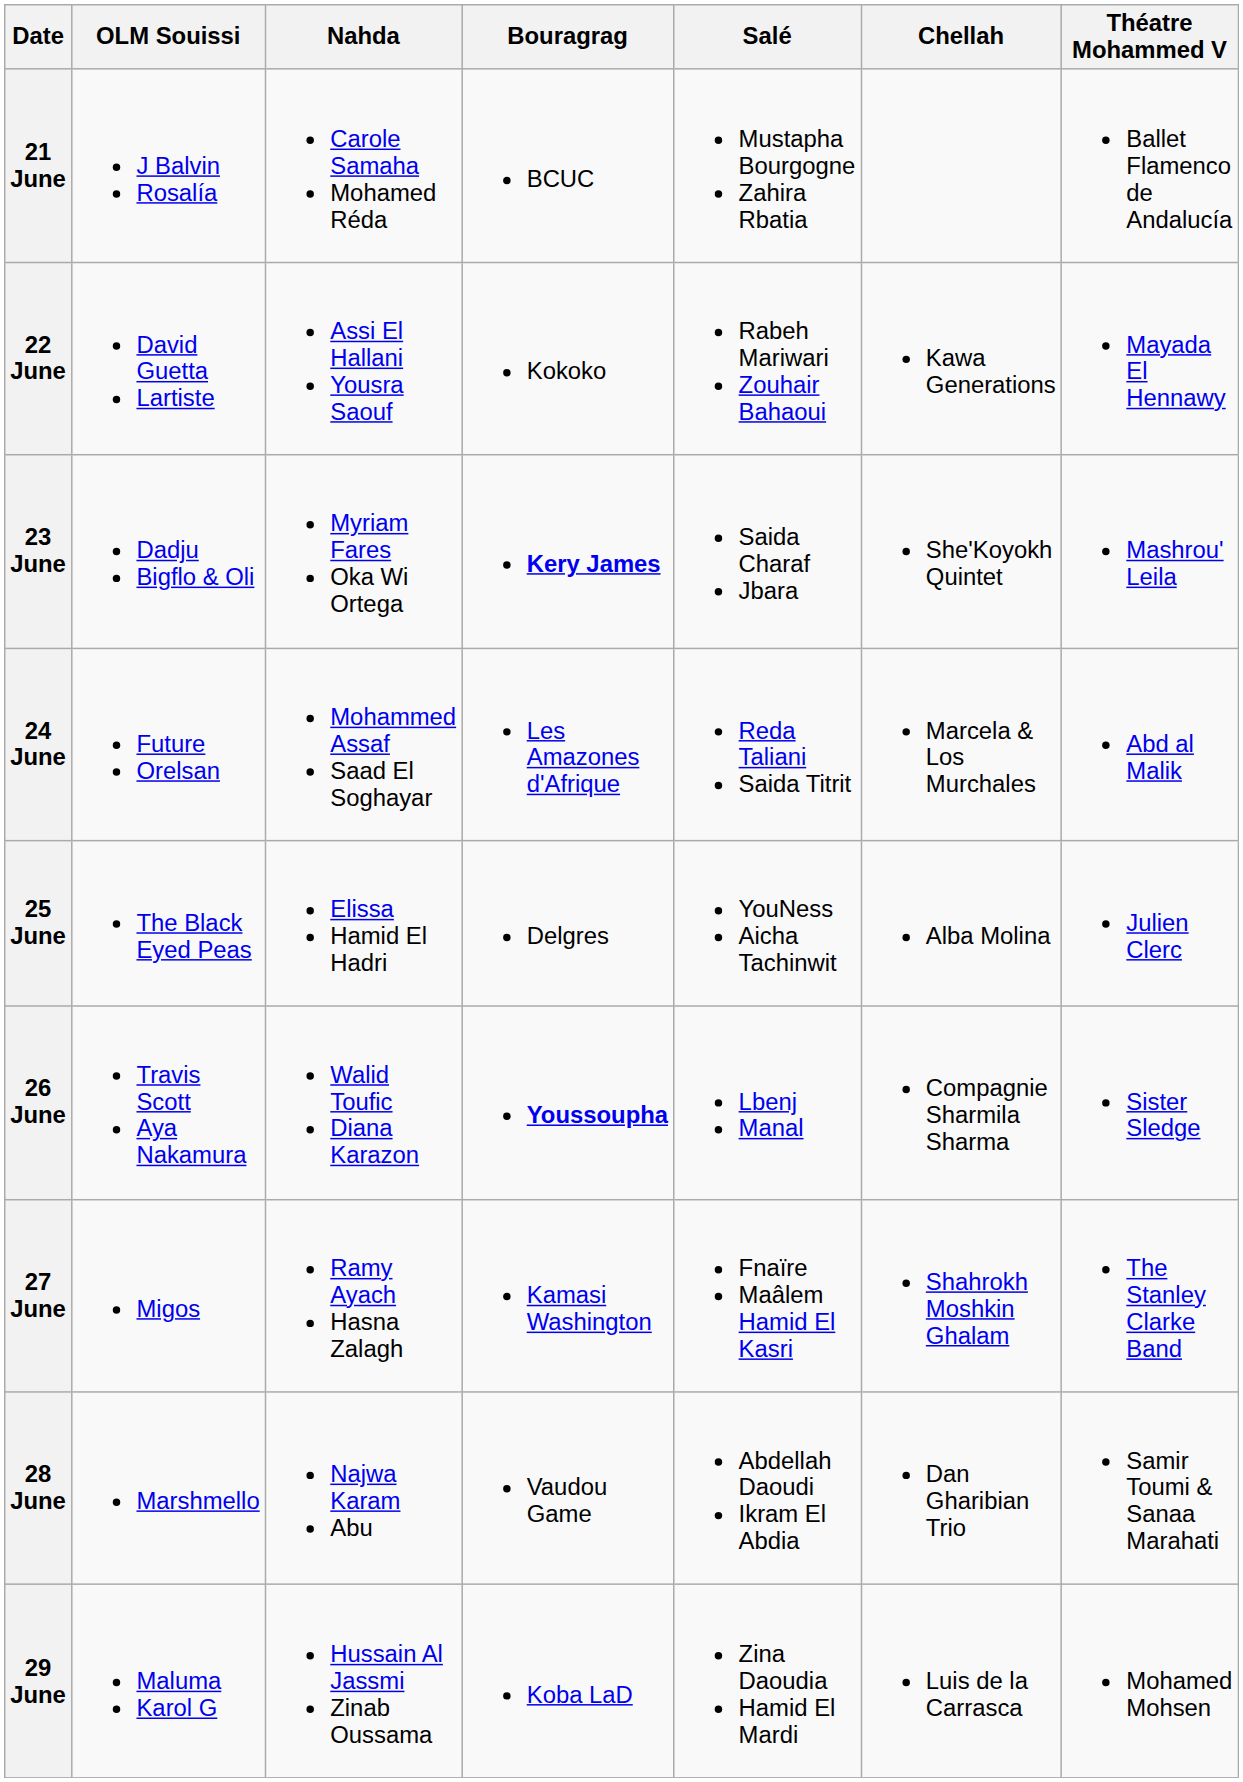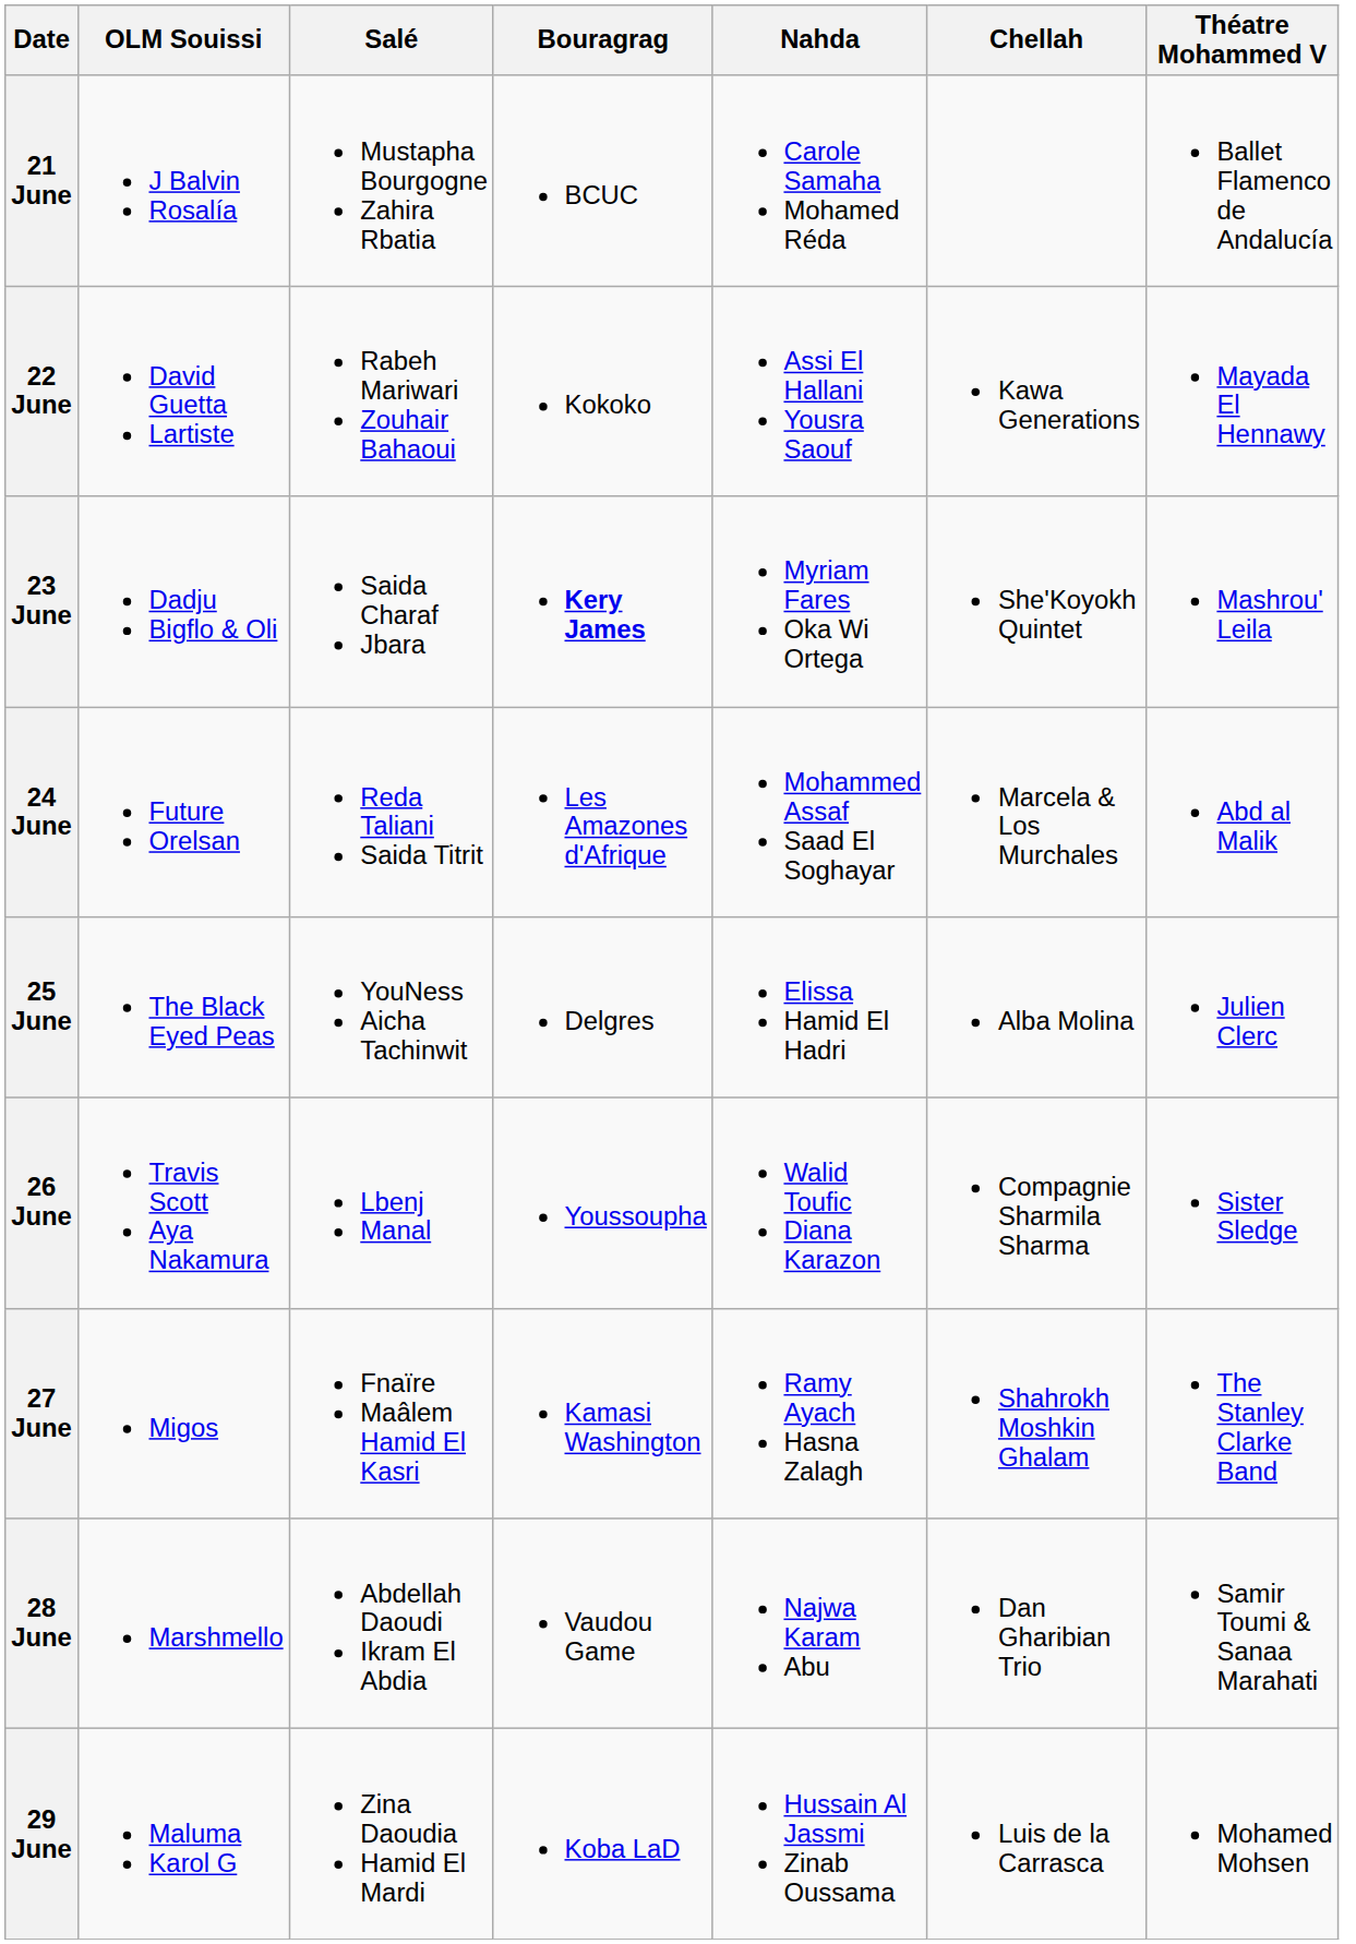columns swapped: Nahda <-> Salé
26 June | Bouragrag: bold -> normal
